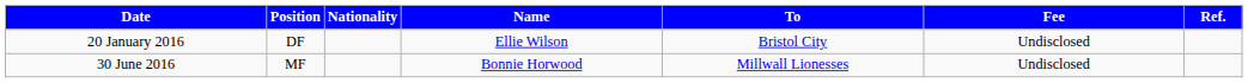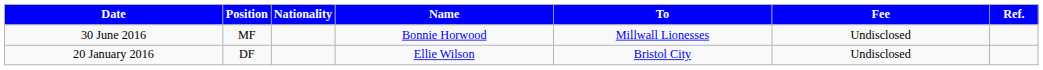rows swapped: 20 January 2016 <-> 30 June 2016
